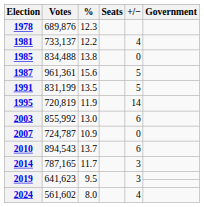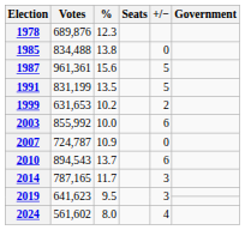- row: 1981 | 733,137 | 12.2 | 4
- row: 1995 | 720,819 | 11.9 | 14
+ row: 1999 | 631,653 | 10.2 | 2
2003 | %: 13.0 -> 10.0
